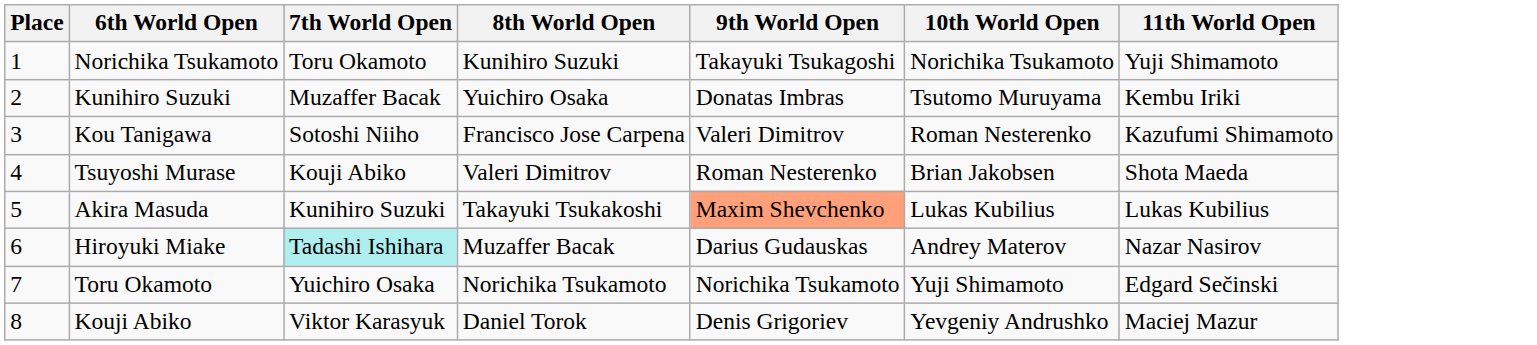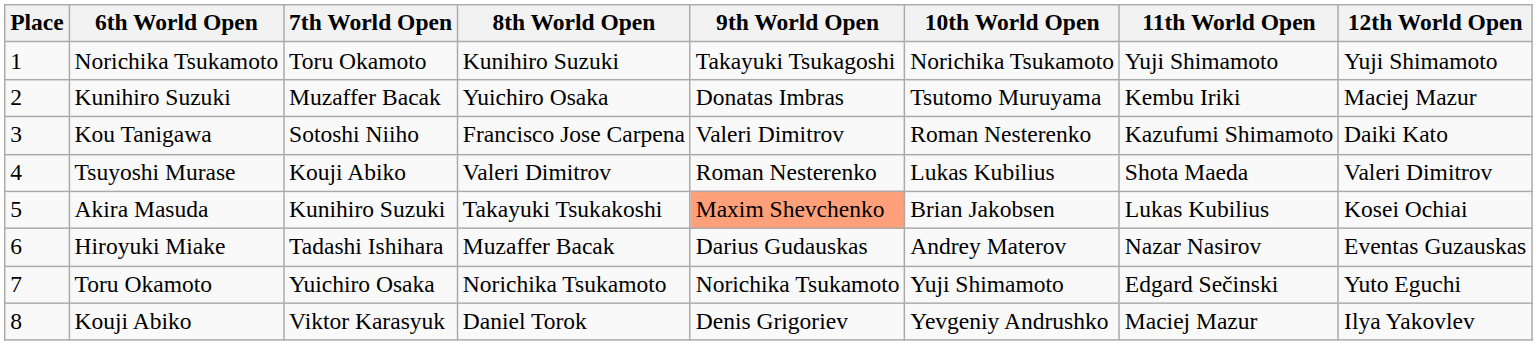+ column: 12th World Open | Yuji Shimamoto | Maciej Mazur | Daiki Kato | Valeri Dimitrov | Kosei Ochiai | Eventas Guzauskas | Yuto Eguchi | Ilya Yakovlev
Tsuyoshi Murase | 10th World Open: Brian Jakobsen -> Lukas Kubilius
Akira Masuda | 10th World Open: Lukas Kubilius -> Brian Jakobsen
Hiroyuki Miake | 7th World Open: paleturquoise background -> no background
